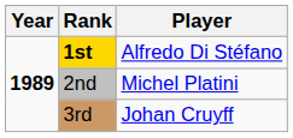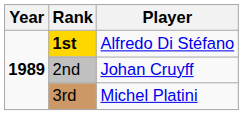2nd | Player: Michel Platini -> Johan Cruyff
3rd | Player: Johan Cruyff -> Michel Platini
